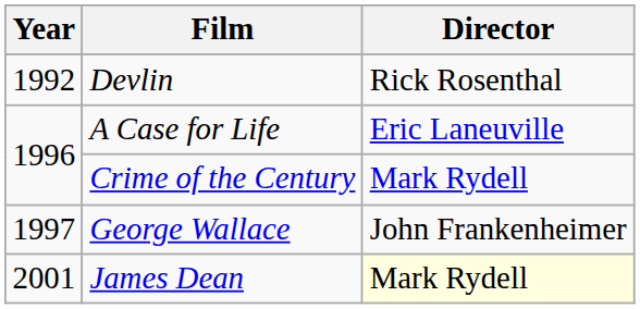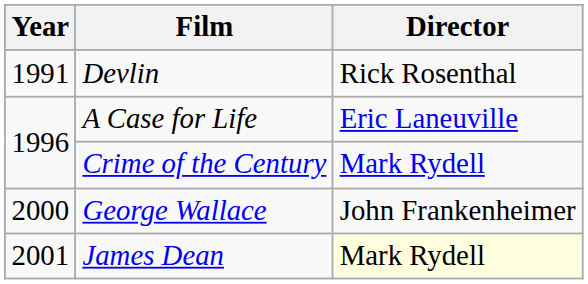Devlin | Year: 1992 -> 1991
George Wallace | Year: 1997 -> 2000
